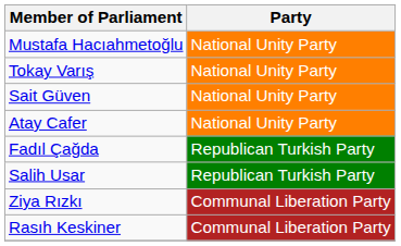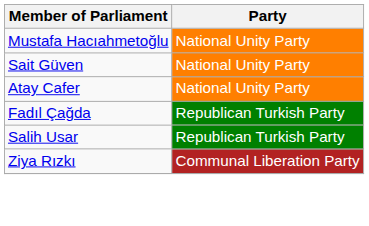- row: Tokay Varış | National Unity Party
- row: Rasıh Keskiner | Communal Liberation Party
